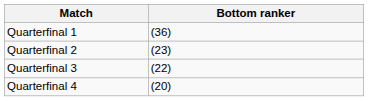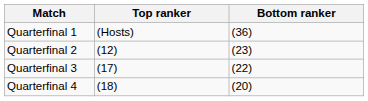+ column: Top ranker | (Hosts) | (12) | (17) | (18)
